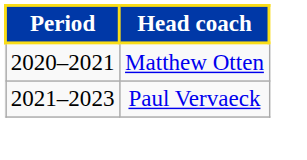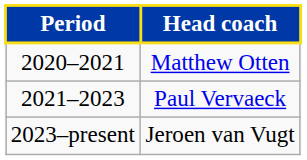+ row: 2023–present | Jeroen van Vugt
